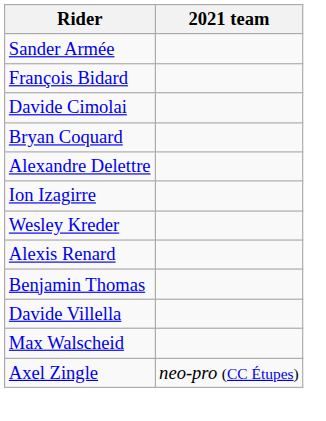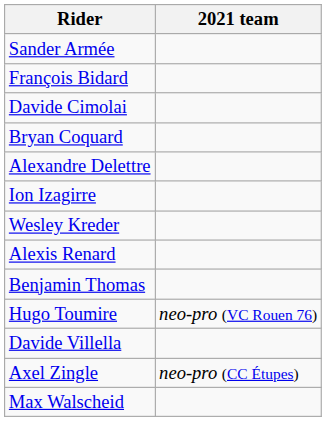+ row: Hugo Toumire | neo-pro (VC Rouen 76)
rows swapped: Max Walscheid <-> Axel Zingle
